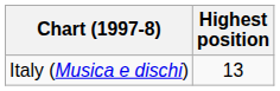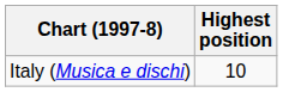Italy (Musica e dischi) | Highest position: 13 -> 10
